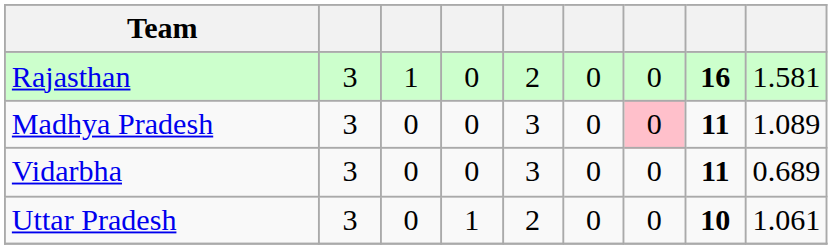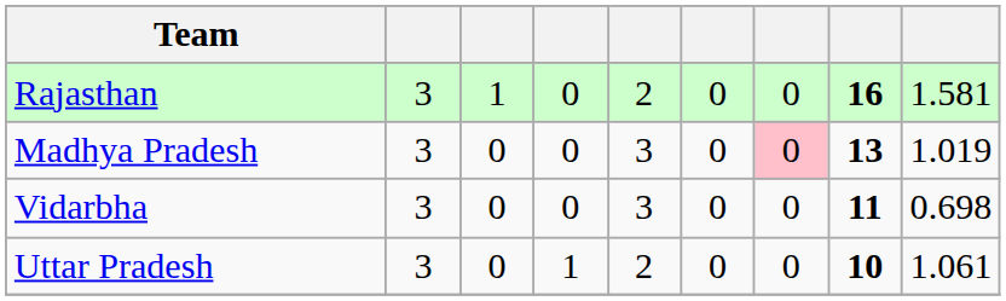Madhya Pradesh | column 8: 11 -> 13
Madhya Pradesh | column 9: 1.089 -> 1.019
Vidarbha | column 9: 0.689 -> 0.698
